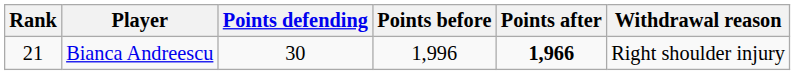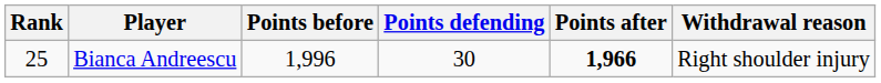columns swapped: Points before <-> Points defending
Bianca Andreescu | Rank: 21 -> 25
